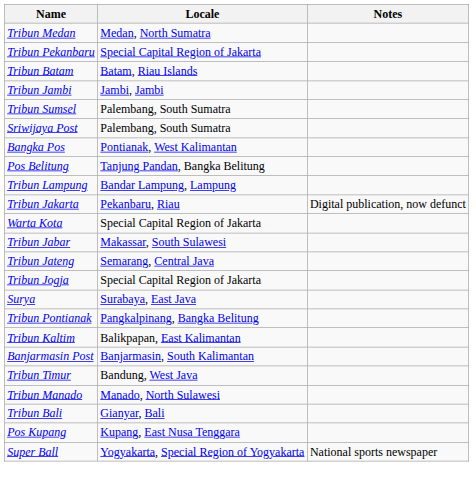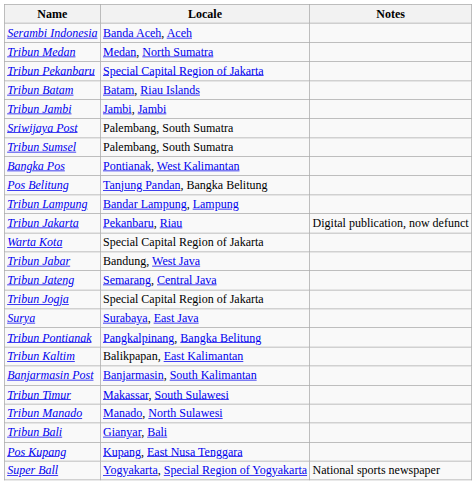+ row: Serambi Indonesia | Banda Aceh, Aceh
rows swapped: Sriwijaya Post <-> Tribun Sumsel
Tribun Jabar | Locale: Makassar, South Sulawesi -> Bandung, West Java
Tribun Timur | Locale: Bandung, West Java -> Makassar, South Sulawesi
